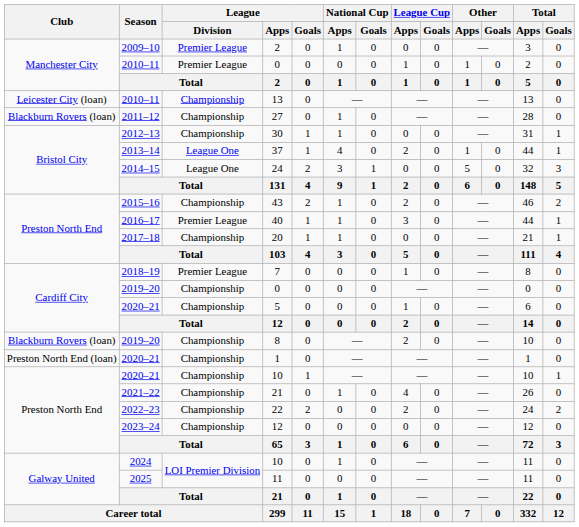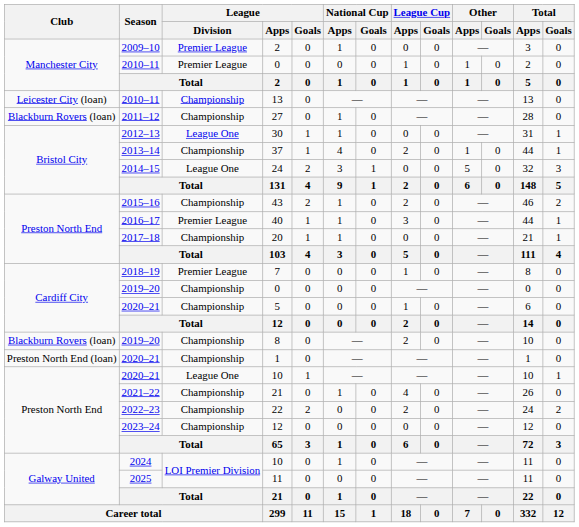30 | League / Division: Championship -> League One
37 | League / Division: League One -> Championship
2020–21 / 10 | League / Division: Championship -> League One
